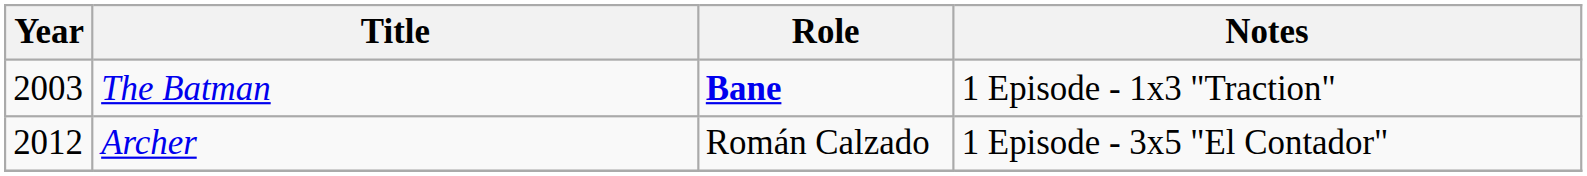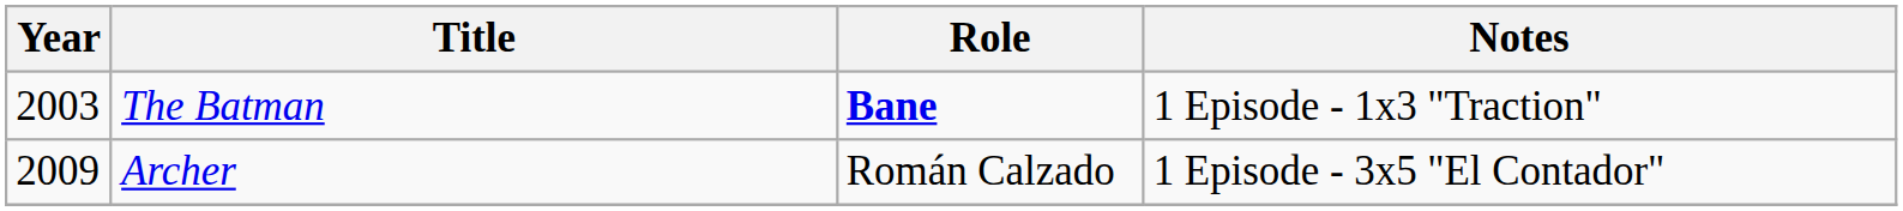Archer | Year: 2012 -> 2009
